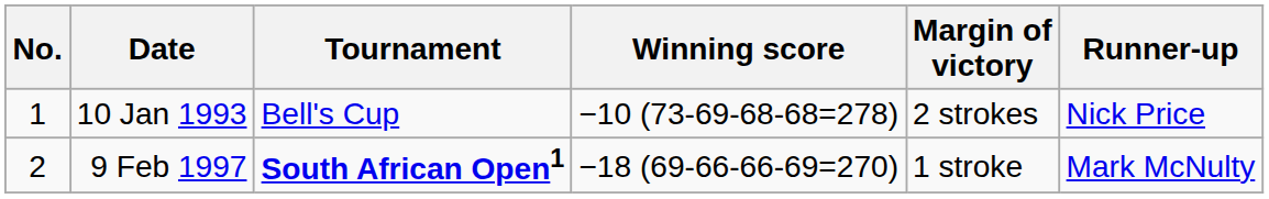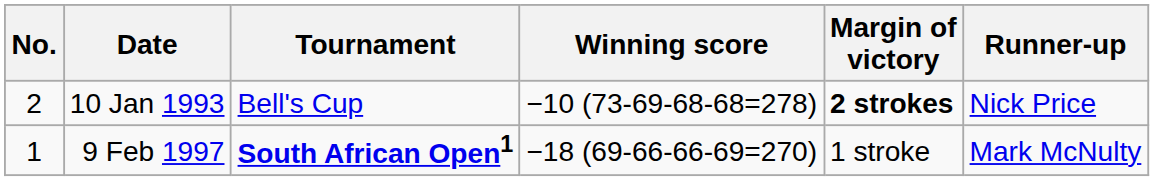10 Jan 1993 | No.: 1 -> 2
10 Jan 1993 | Margin of victory: normal -> bold
9 Feb 1997 | No.: 2 -> 1
